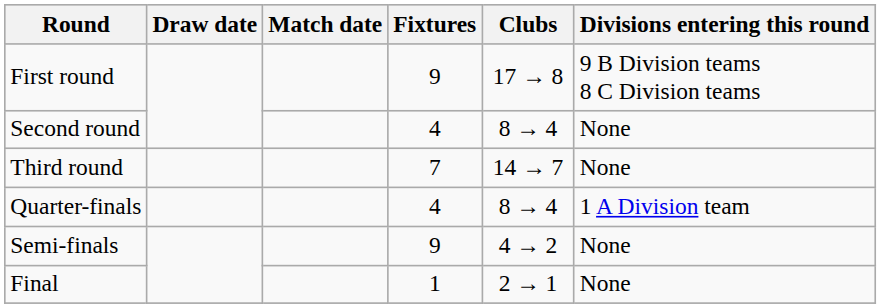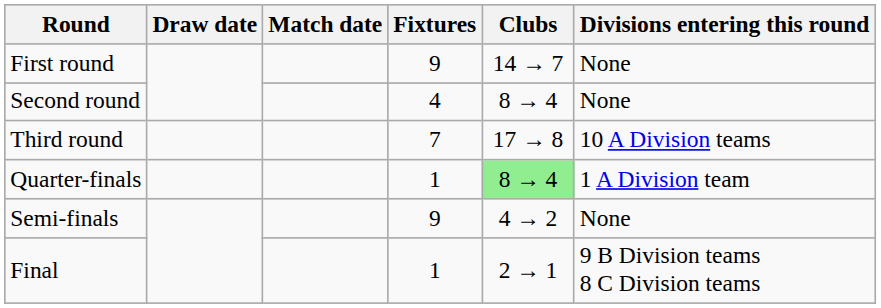First round | Clubs: 17 → 8 -> 14 → 7
First round | Divisions entering this round: 9 B Division teams 8 C Division teams -> None
Third round | Clubs: 14 → 7 -> 17 → 8
Third round | Divisions entering this round: None -> 10 A Division teams
Quarter-finals | Fixtures: 4 -> 1
Quarter-finals | Clubs: no background -> lightgreen background
Final | Divisions entering this round: None -> 9 B Division teams 8 C Division teams
